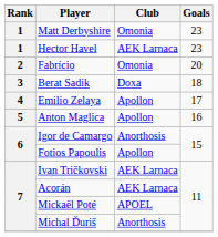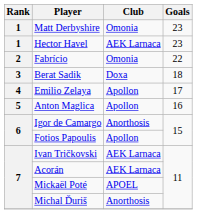Fabrício | Goals: 20 -> 22
